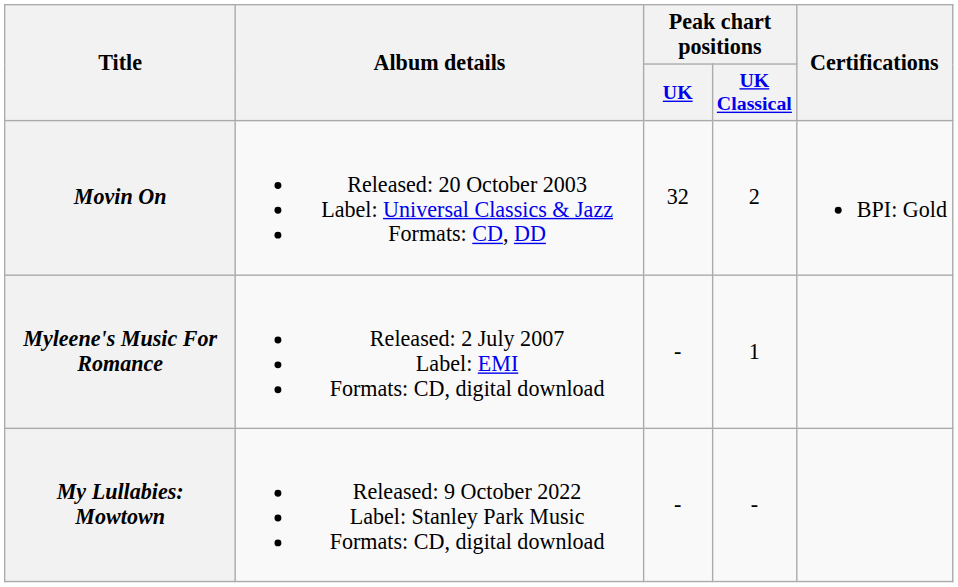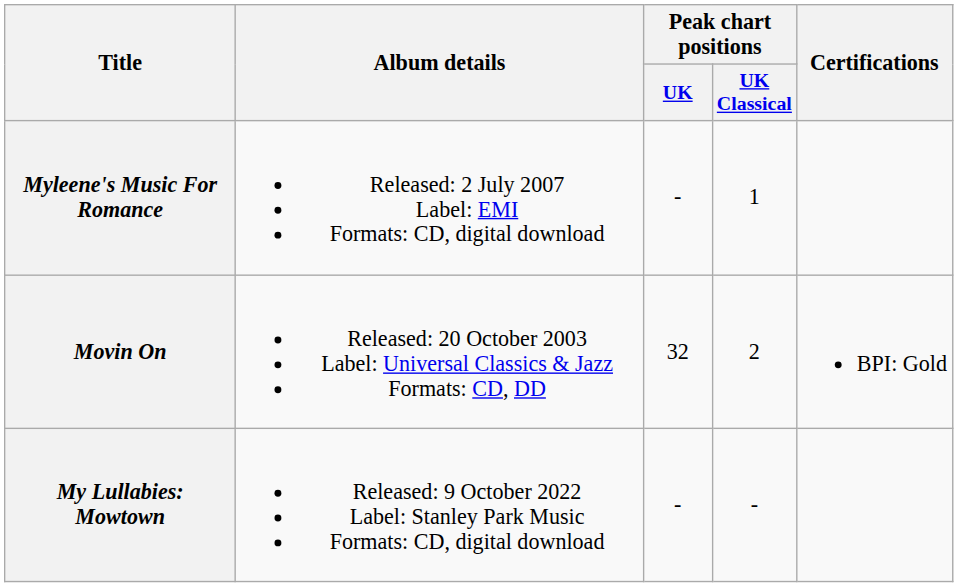rows swapped: Movin On <-> Myleene's Music For Romance
